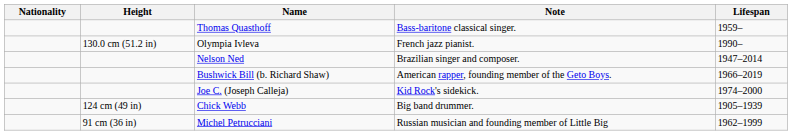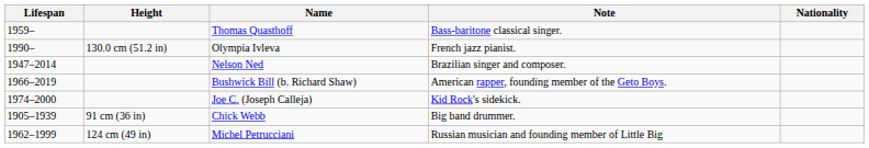columns swapped: Nationality <-> Lifespan
Chick Webb | Height: 124 cm (49 in) -> 91 cm (36 in)
Michel Petrucciani | Height: 91 cm (36 in) -> 124 cm (49 in)
